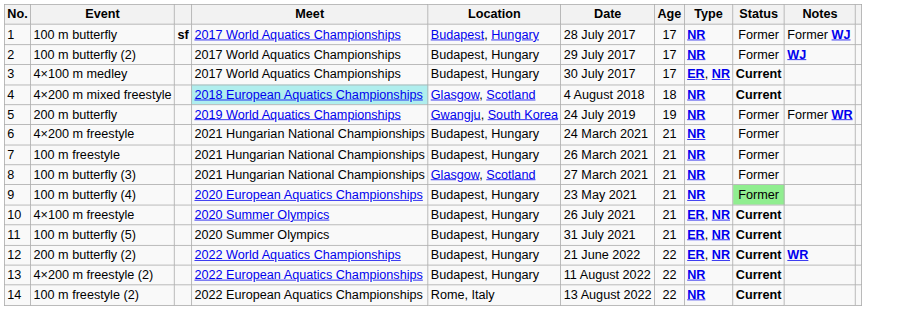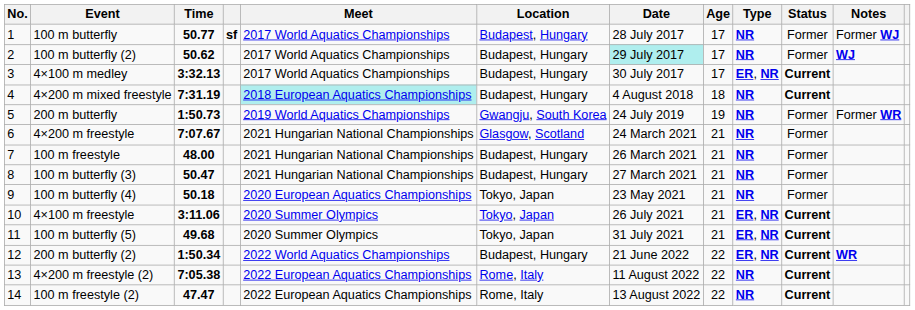+ column: Time | 50.77 | 50.62 | 3:32.13 | 7:31.19 | 1:50.73 | 7:07.67 | 48.00 | 50.47 | 50.18 | 3:11.06 | 49.68 | 1:50.34 | 7:05.38 | 47.47
100 m butterfly (2) | Date: no background -> paleturquoise background
4×200 m mixed freestyle | Location: Glasgow, Scotland -> Budapest, Hungary
4×200 m freestyle | Location: Budapest, Hungary -> Glasgow, Scotland
100 m butterfly (3) | Location: Glasgow, Scotland -> Budapest, Hungary
100 m butterfly (4) | Location: Budapest, Hungary -> Tokyo, Japan
100 m butterfly (4) | Status: lightgreen background -> no background
4×100 m freestyle | Location: Budapest, Hungary -> Tokyo, Japan
100 m butterfly (5) | Location: Budapest, Hungary -> Tokyo, Japan
4×200 m freestyle (2) | Location: Budapest, Hungary -> Rome, Italy
